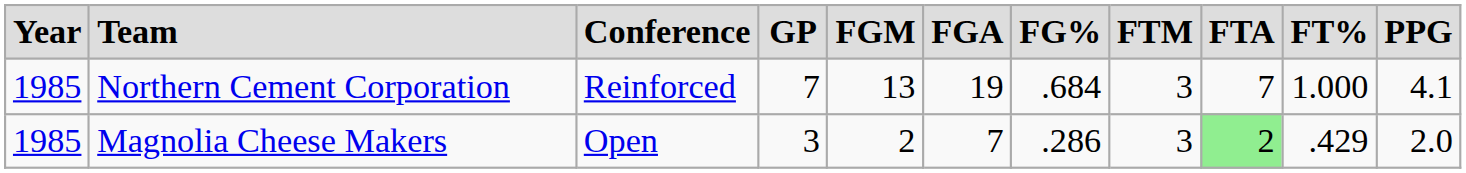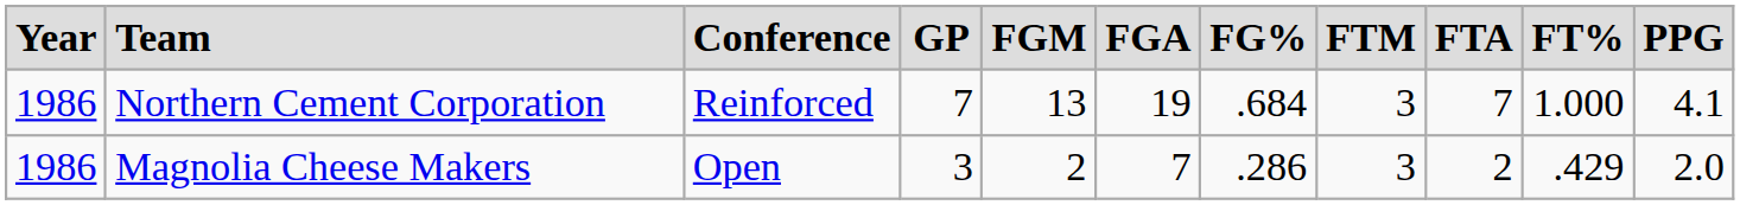Northern Cement Corporation | Year: 1985 -> 1986
Magnolia Cheese Makers | Year: 1985 -> 1986
Magnolia Cheese Makers | FTA: lightgreen background -> no background
